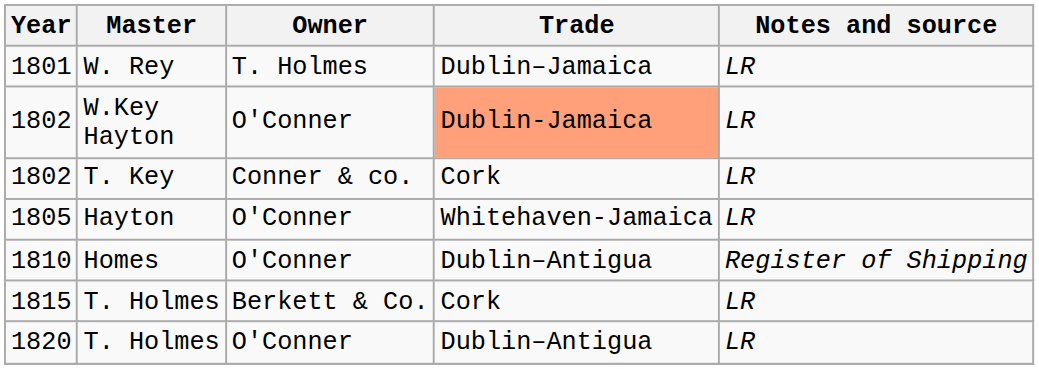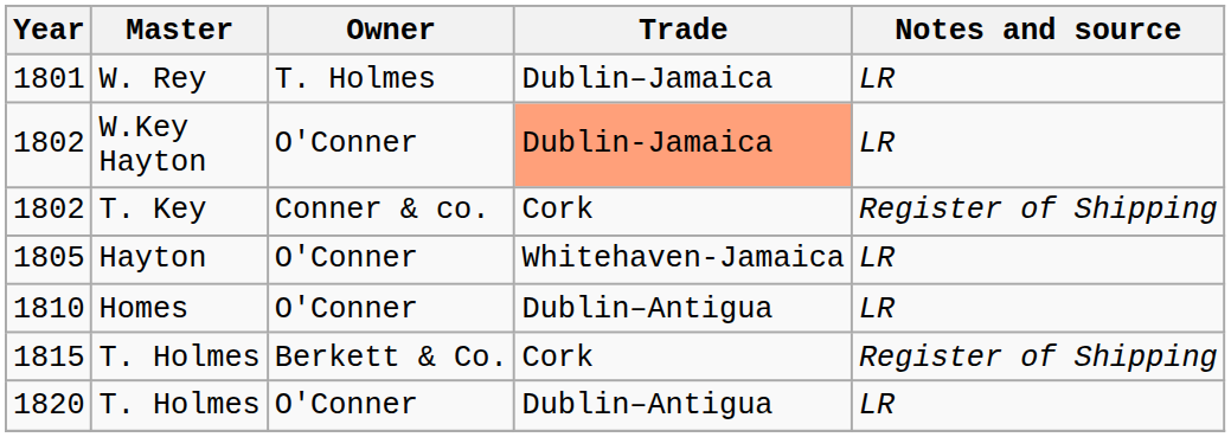1802 / T. Key | Notes and source: LR -> Register of Shipping
1810 | Notes and source: Register of Shipping -> LR
1815 | Notes and source: LR -> Register of Shipping
